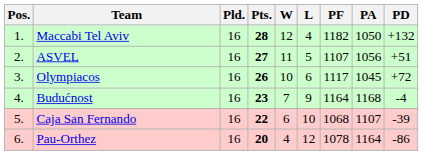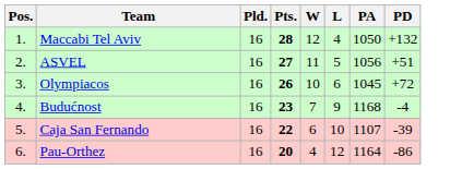- column: PF | 1182 | 1107 | 1117 | 1164 | 1068 | 1078
